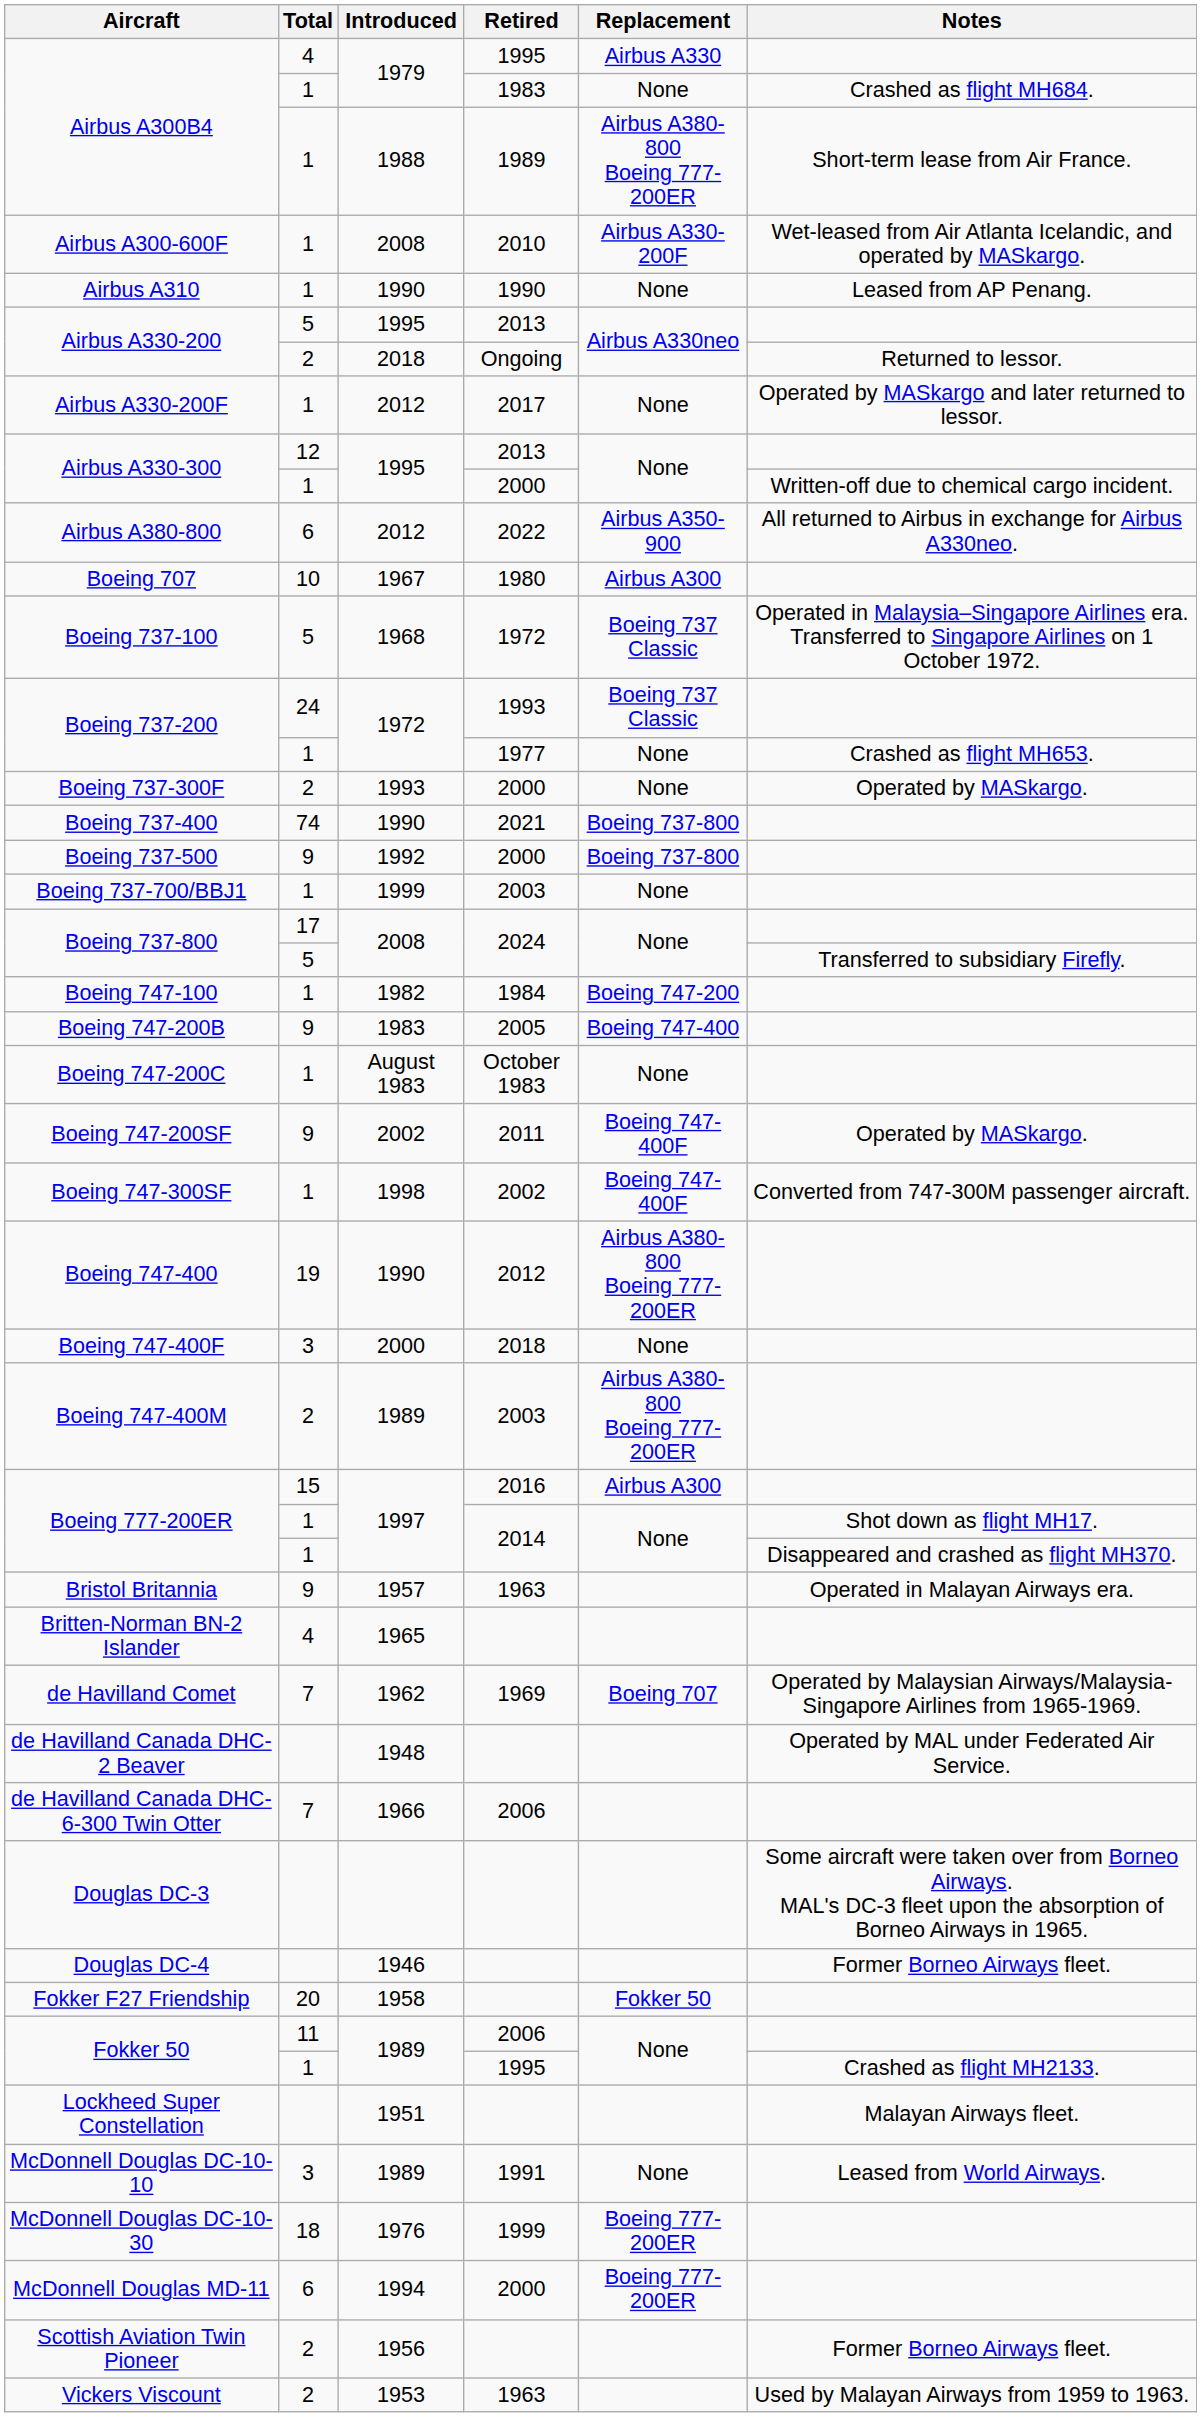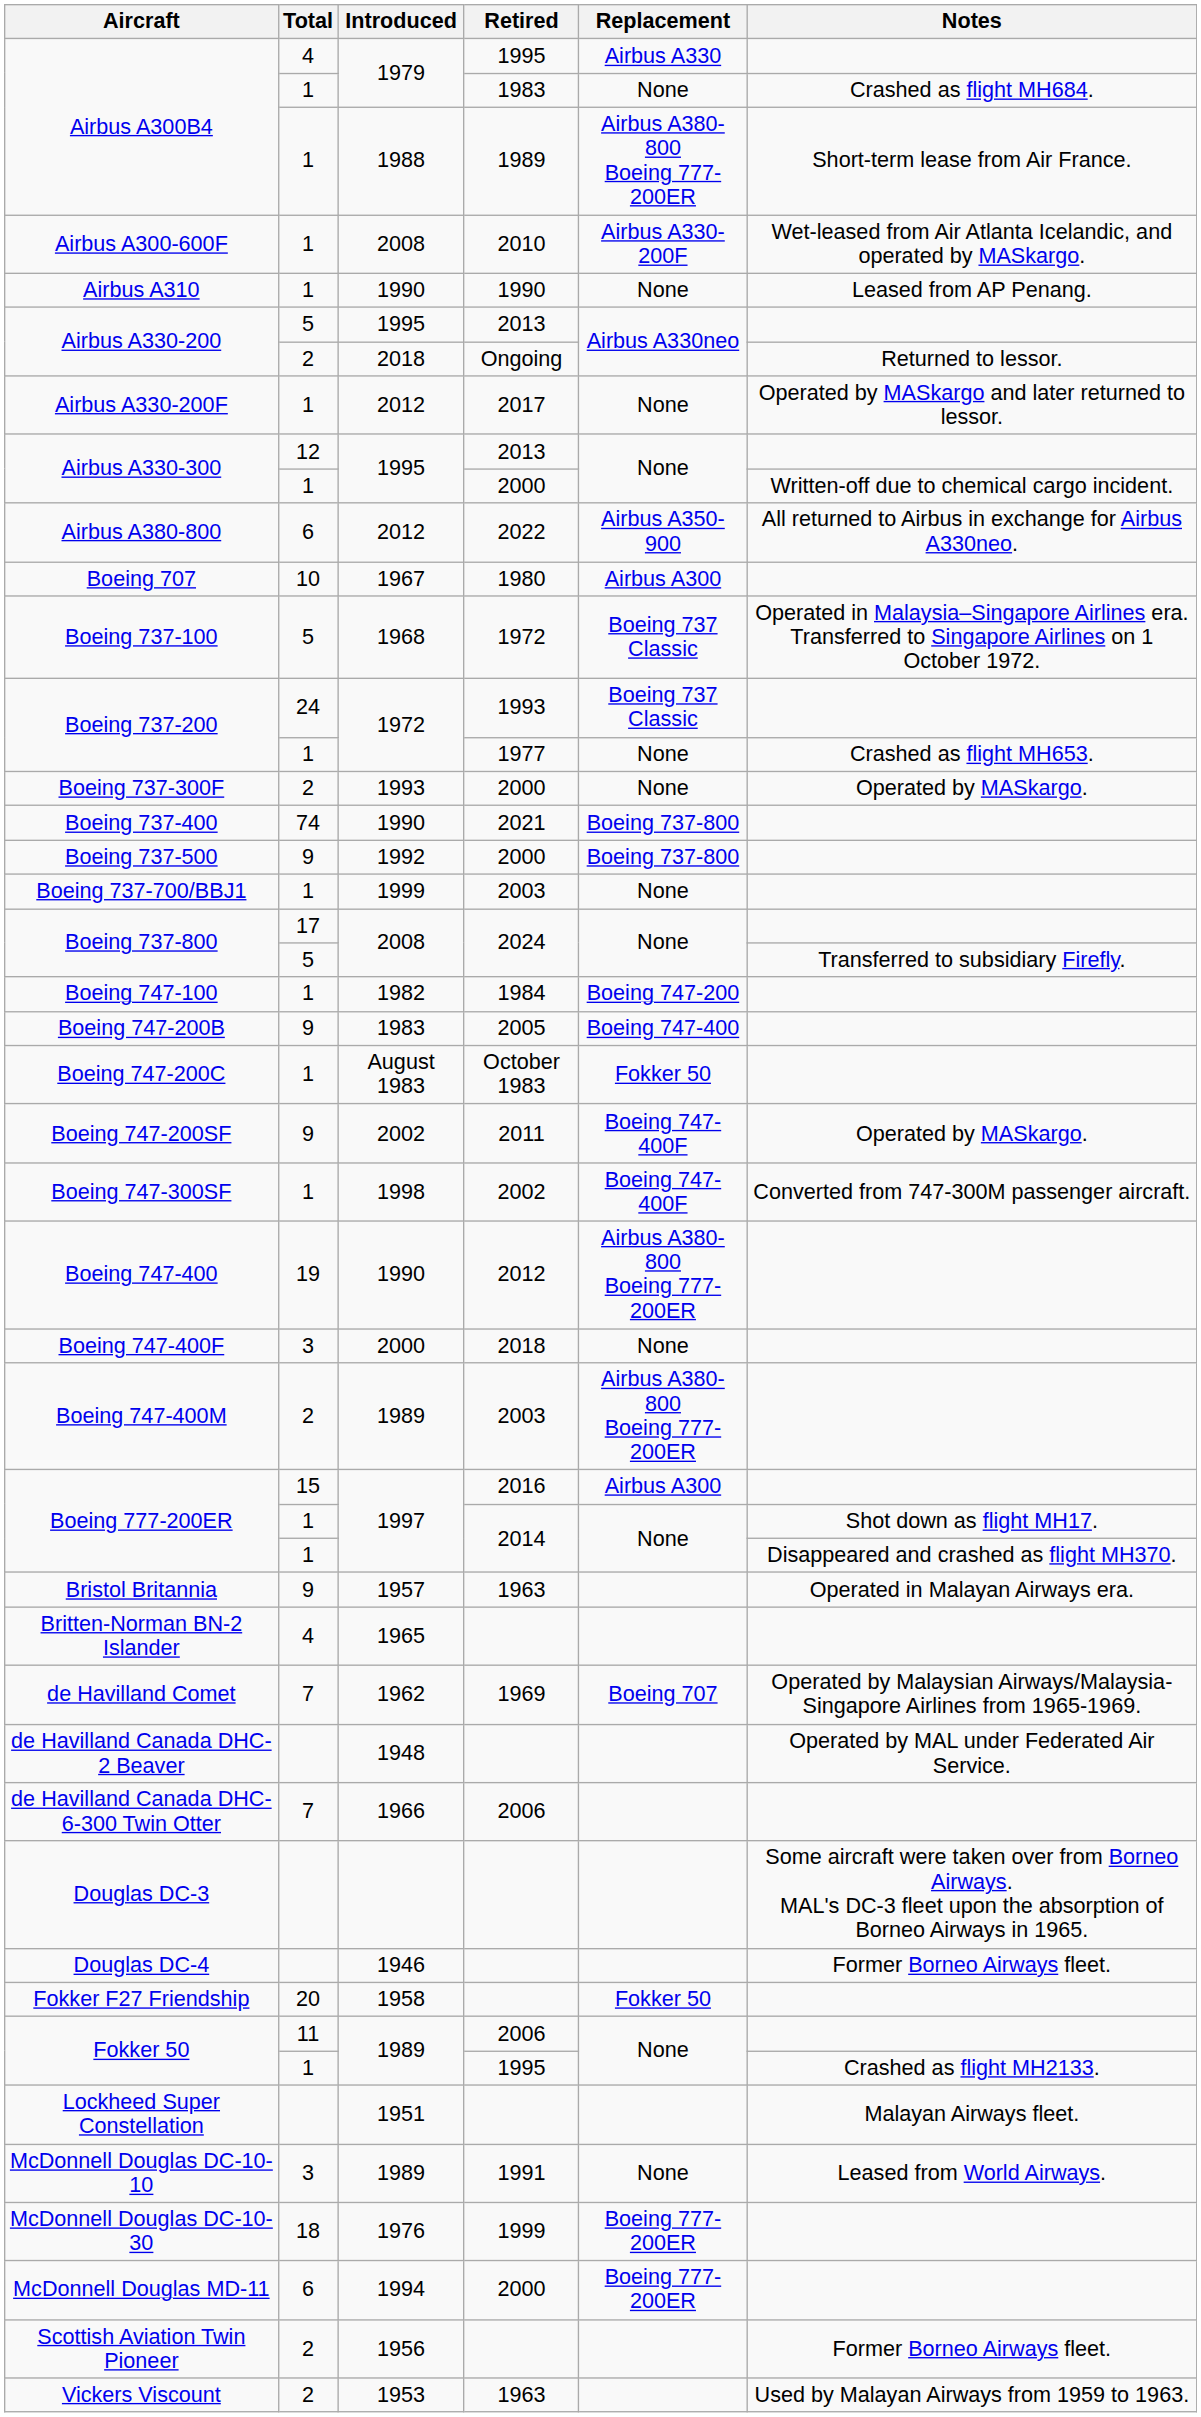Boeing 747-200C | Replacement: None -> Fokker 50
